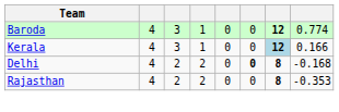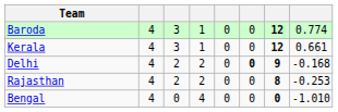Kerala | column 7: lightblue background -> no background
Kerala | column 8: 0.166 -> 0.661
Delhi | column 7: 8 -> 9
Rajasthan | column 8: -0.353 -> -0.253
+ row: Bengal | 4 | 0 | 4 | 0 | 0 | 0 | -1.010
